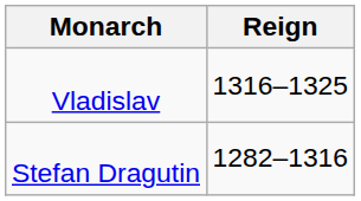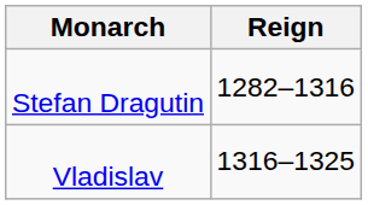rows swapped: Stefan Dragutin <-> Vladislav
